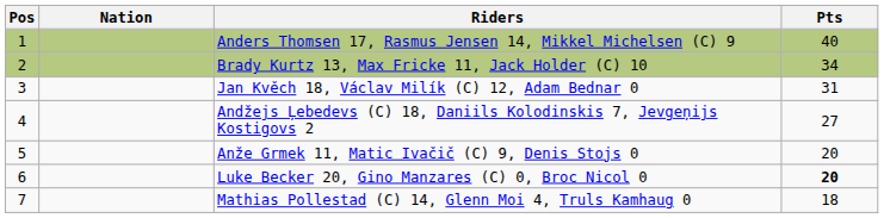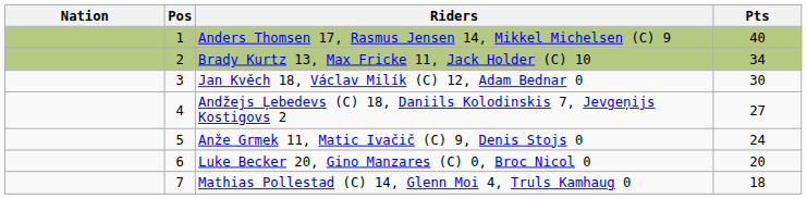columns swapped: Pos <-> Nation
Jan Kvěch 18, Václav Milík (C) 12, Adam Bednar 0 | Pts: 31 -> 30
Anže Grmek 11, Matic Ivačič (C) 9, Denis Stojs 0 | Pts: 20 -> 24
Luke Becker 20, Gino Manzares (C) 0, Broc Nicol 0 | Pts: bold -> normal
